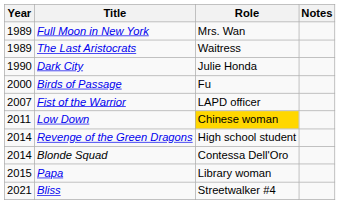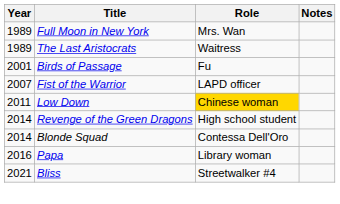- row: 1990 | Dark City | Julie Honda
Birds of Passage | Year: 2000 -> 2001
Papa | Year: 2015 -> 2016
